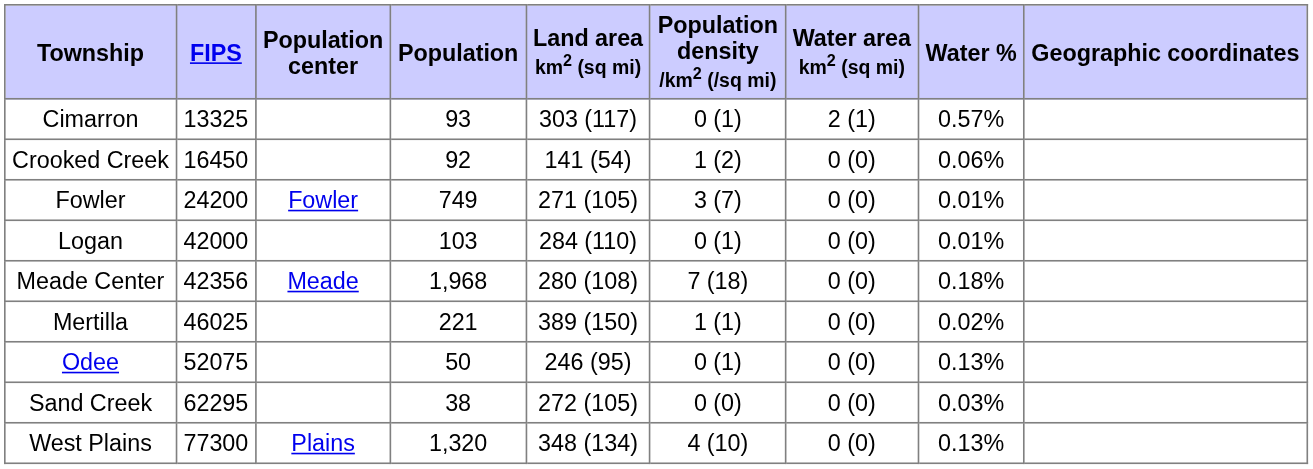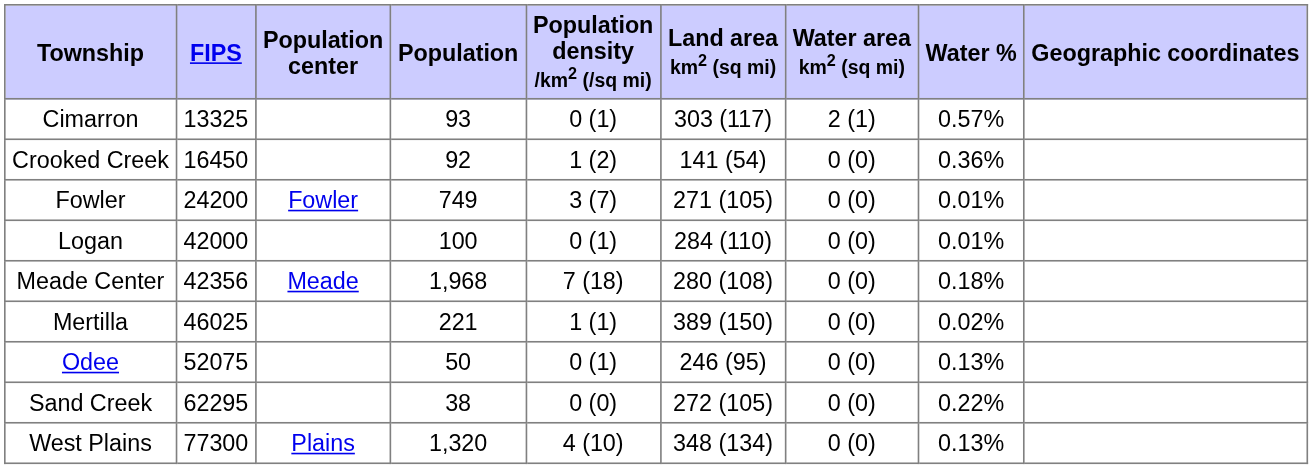columns swapped: Population density /km2 (/sq mi) <-> Land area km2 (sq mi)
Crooked Creek | Water %: 0.06% -> 0.36%
Logan | Population: 103 -> 100
Sand Creek | Water %: 0.03% -> 0.22%
